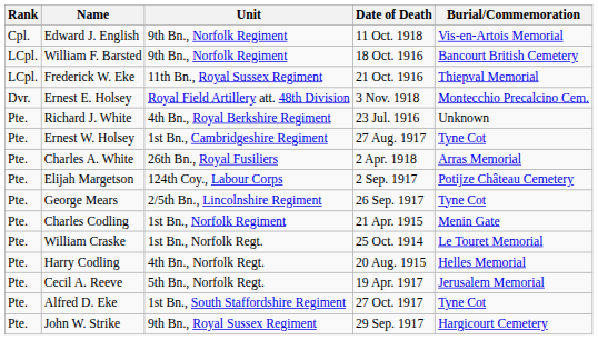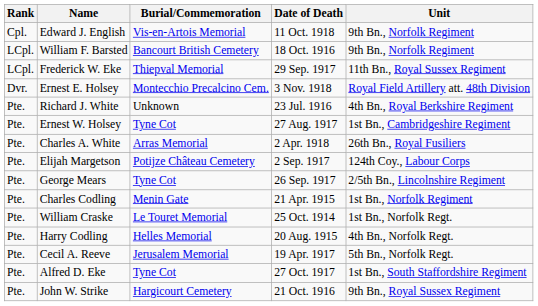columns swapped: Unit <-> Burial/Commemoration
Frederick W. Eke | Date of Death: 21 Oct. 1916 -> 29 Sep. 1917
John W. Strike | Date of Death: 29 Sep. 1917 -> 21 Oct. 1916
